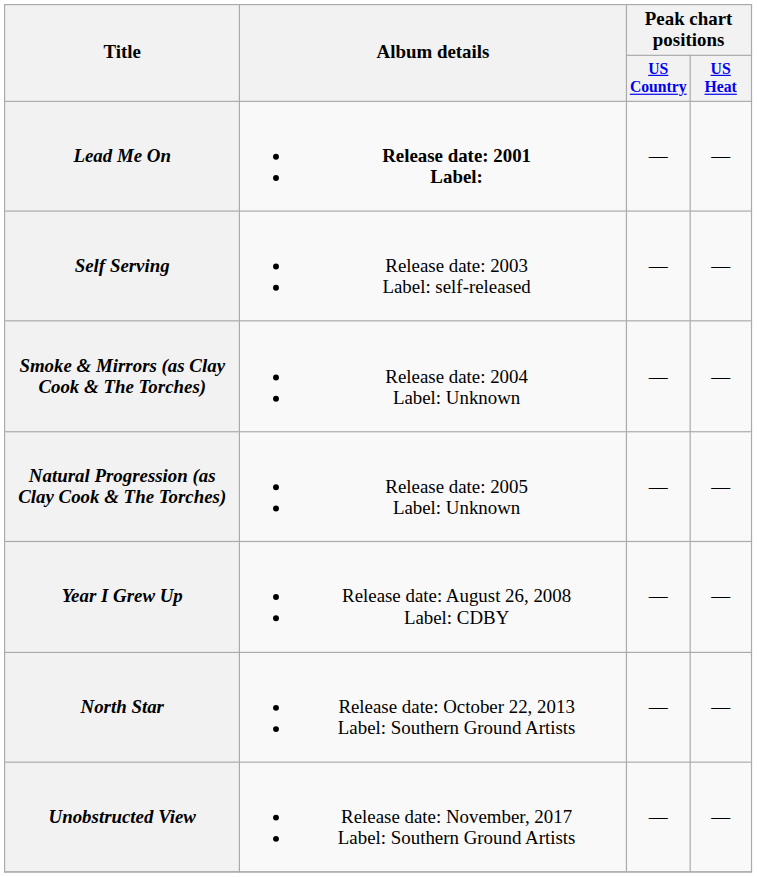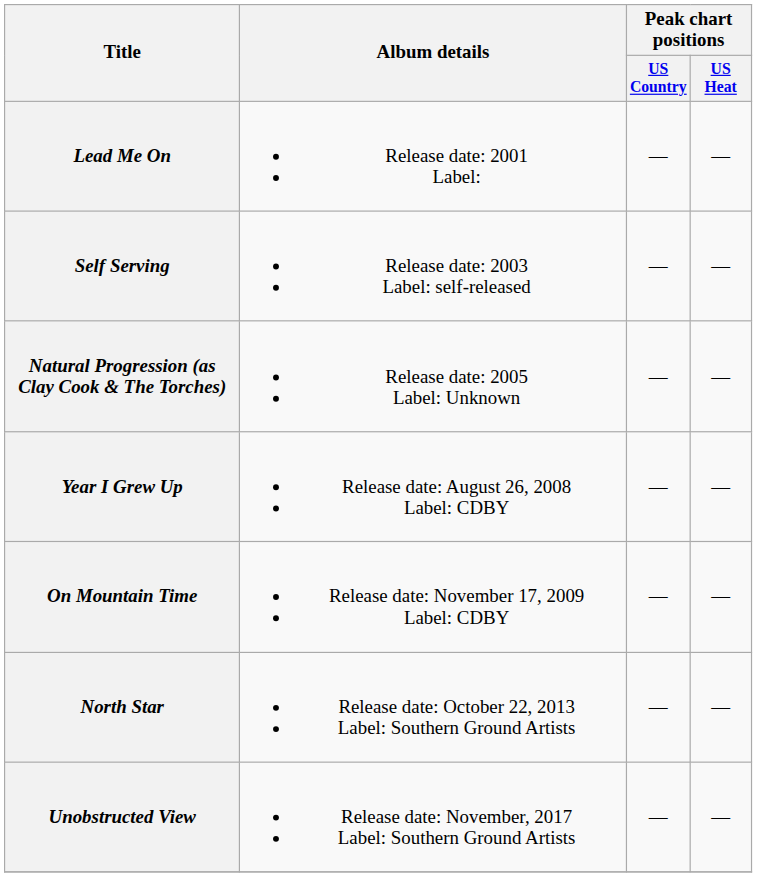Lead Me On | Album details: bold -> normal
- row: Smoke & Mirrors (as Clay Cook & The Torches) | Release date: 2004 Label: Unknown | — | —
+ row: On Mountain Time | Release date: November 17, 2009 Label: CDBY | — | —
